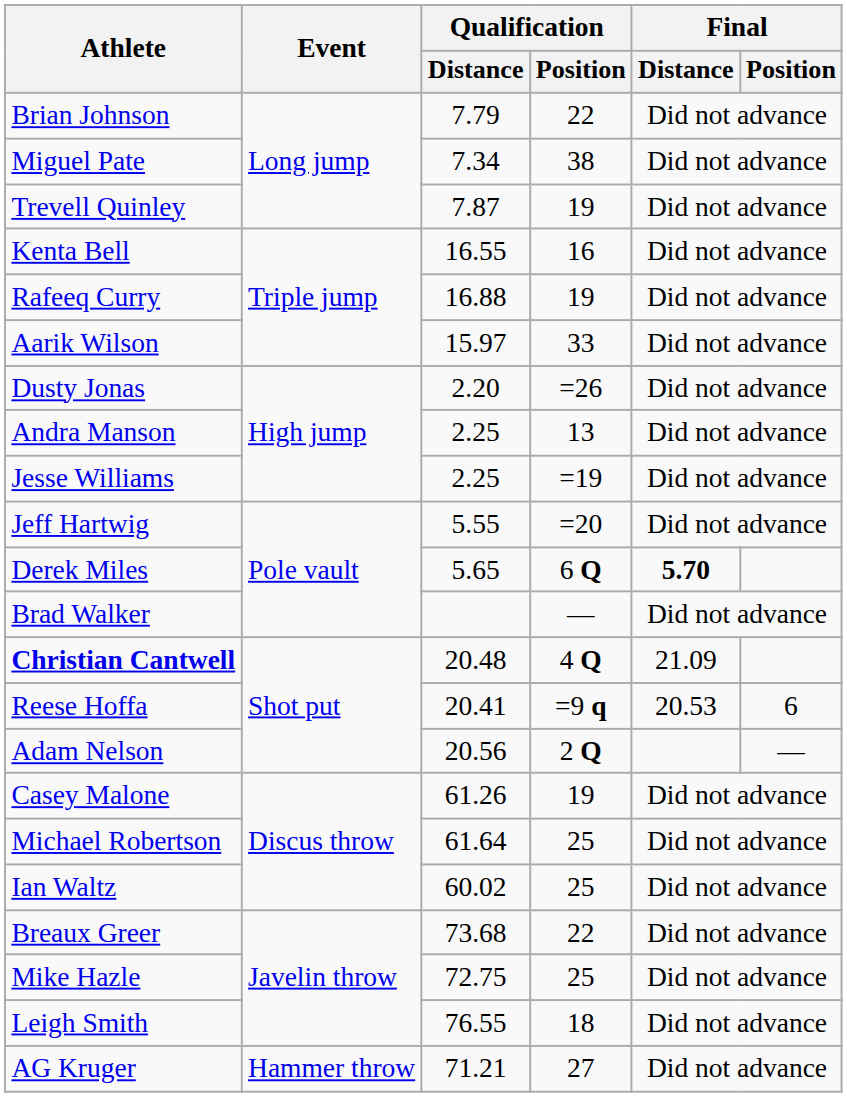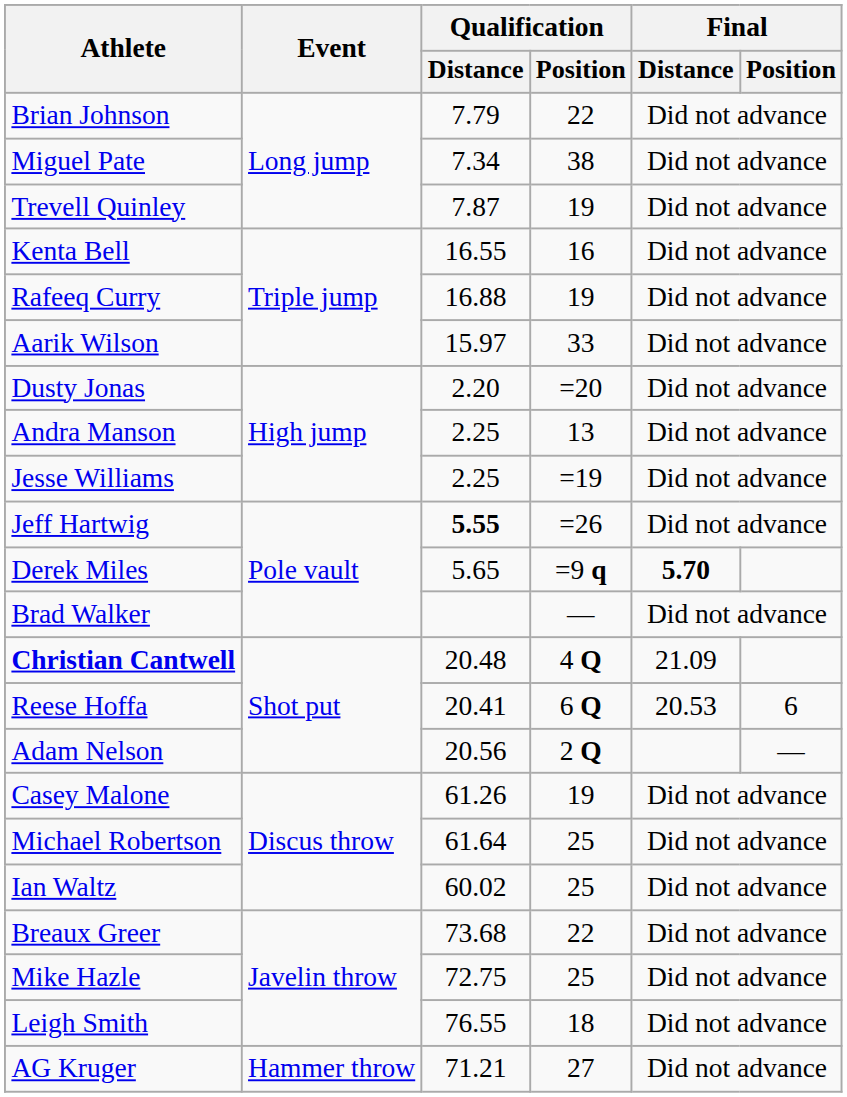Dusty Jonas | Qualification / Position: =26 -> =20
Jeff Hartwig | Qualification / Distance: normal -> bold
Jeff Hartwig | Qualification / Position: =20 -> =26
Derek Miles | Qualification / Position: 6 Q -> =9 q
Reese Hoffa | Qualification / Position: =9 q -> 6 Q
